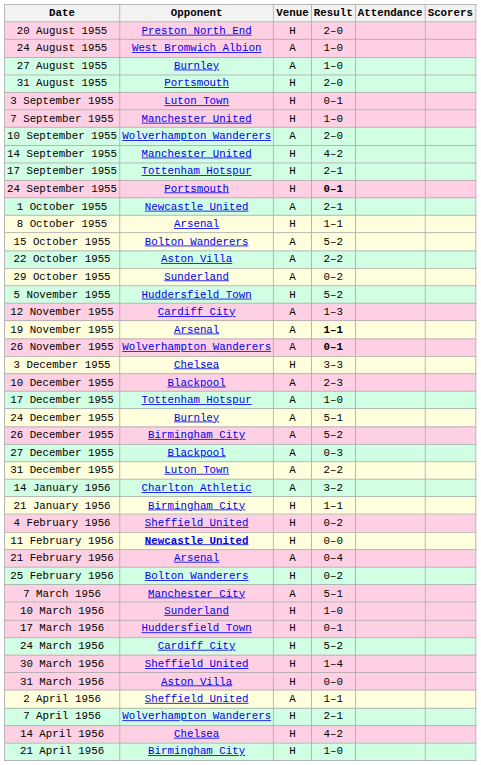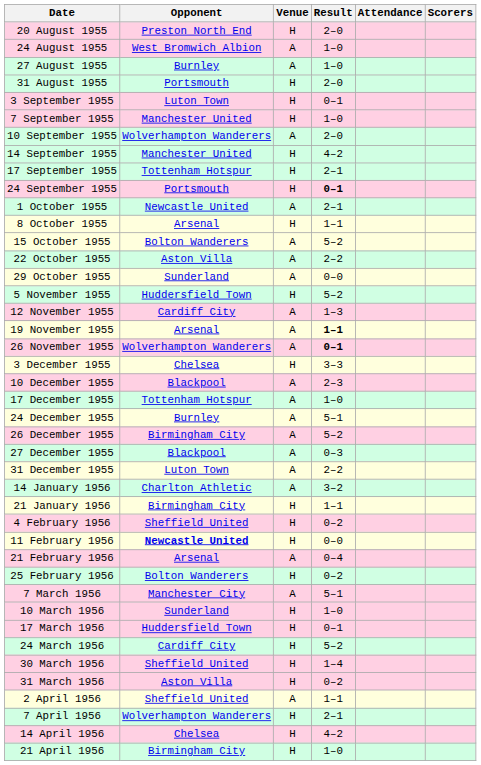29 October 1955 | Result: 0–2 -> 0–0
31 March 1956 | Result: 0–0 -> 0–2
